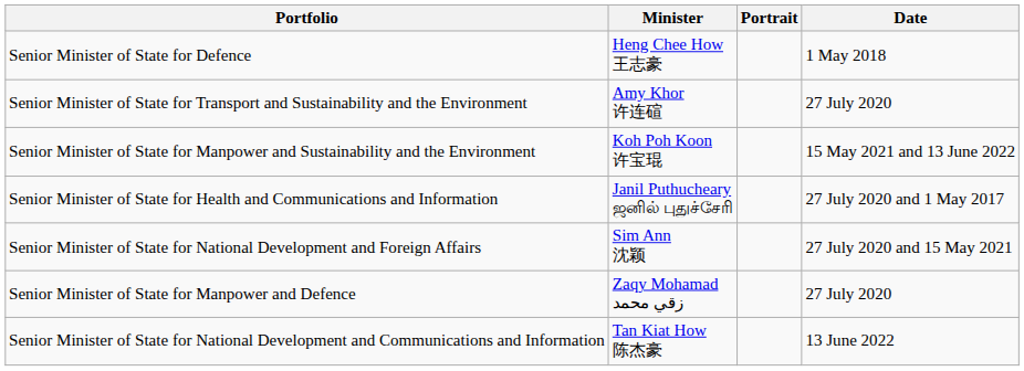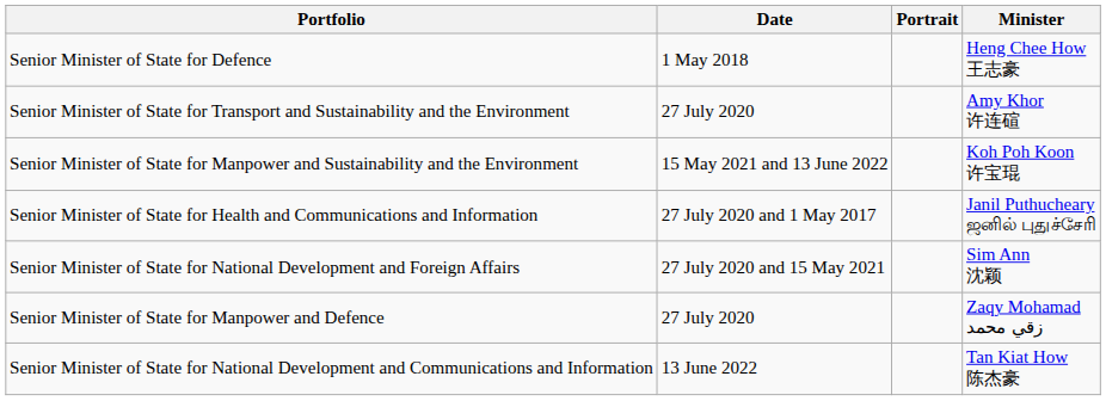columns swapped: Minister <-> Date
